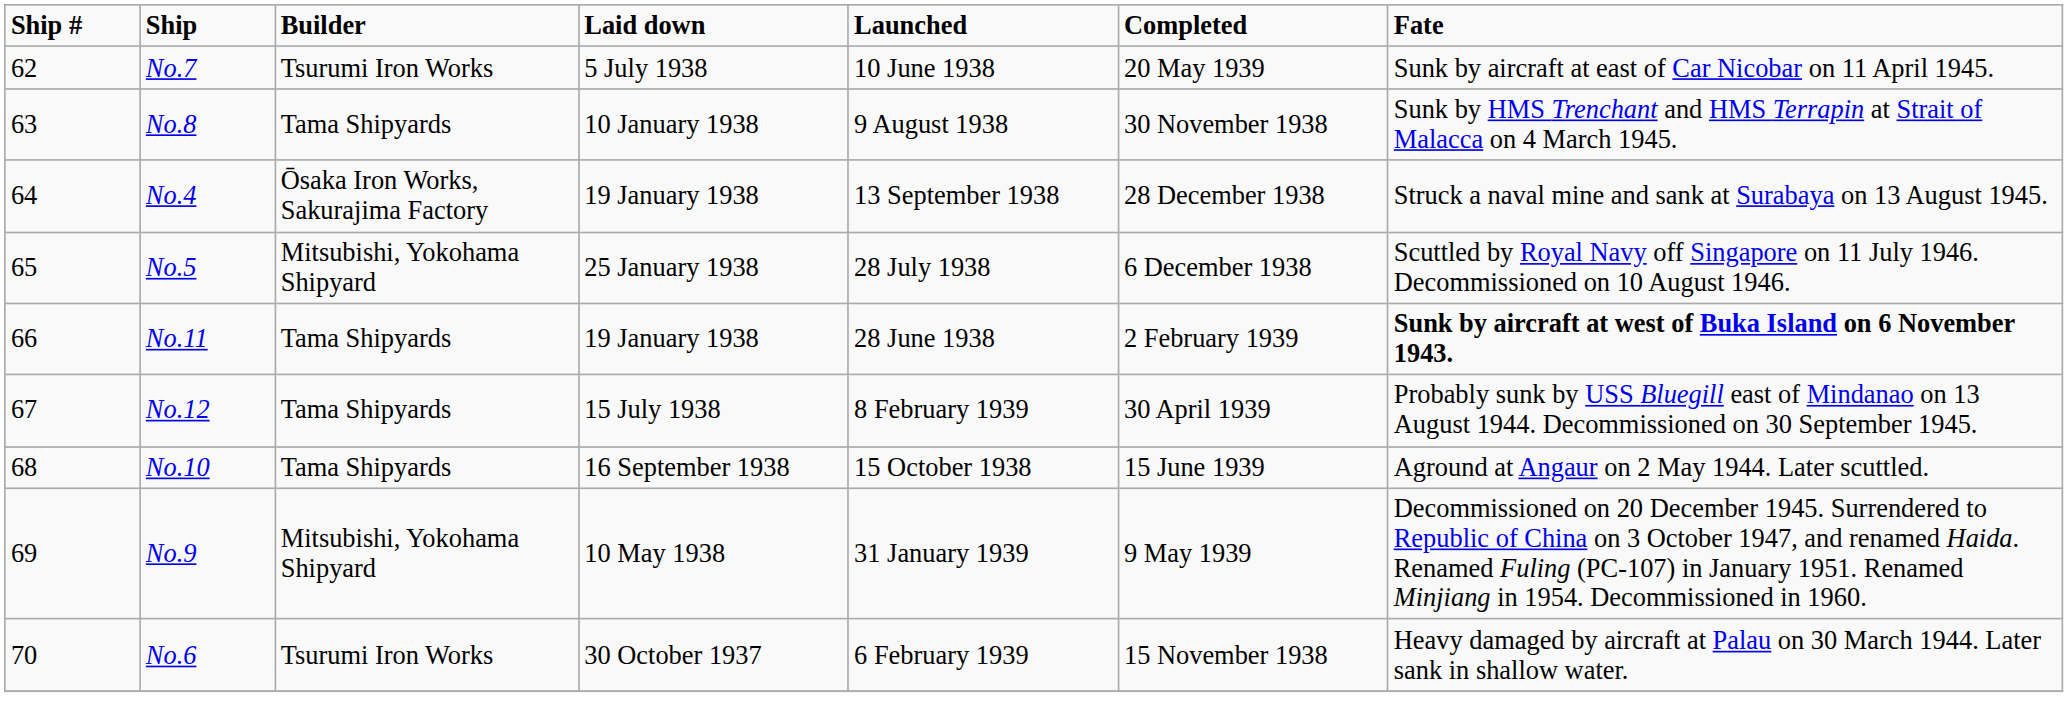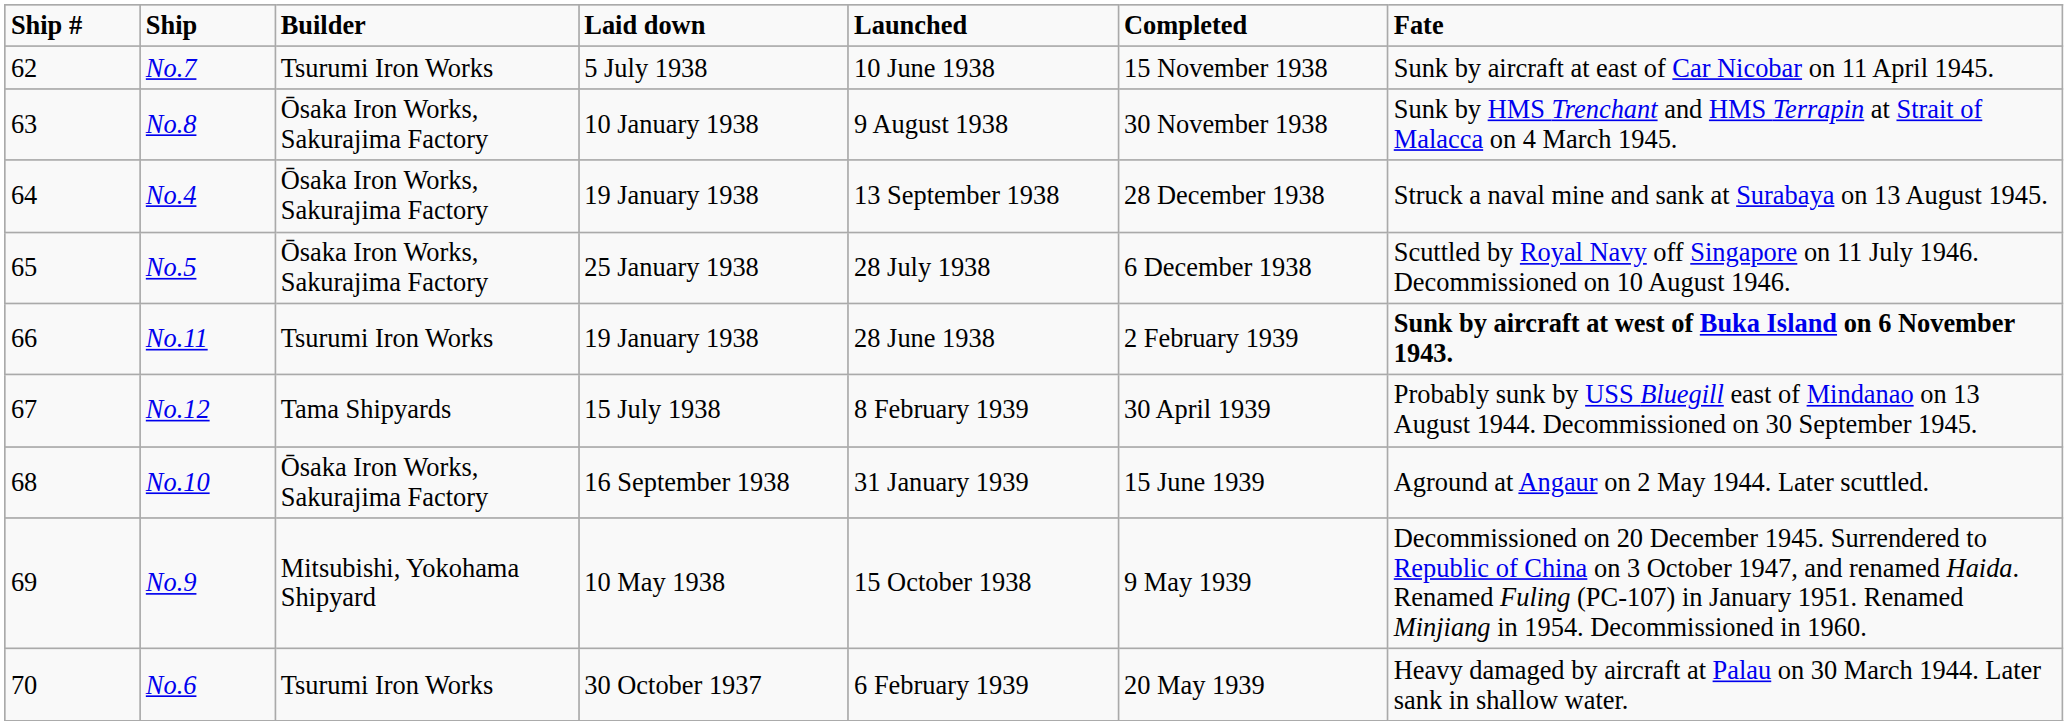No.7 | Completed: 20 May 1939 -> 15 November 1938
No.8 | Builder: Tama Shipyards -> Ōsaka Iron Works, Sakurajima Factory
No.5 | Builder: Mitsubishi, Yokohama Shipyard -> Ōsaka Iron Works, Sakurajima Factory
No.11 | Builder: Tama Shipyards -> Tsurumi Iron Works
No.10 | Builder: Tama Shipyards -> Ōsaka Iron Works, Sakurajima Factory
No.10 | Launched: 15 October 1938 -> 31 January 1939
No.9 | Launched: 31 January 1939 -> 15 October 1938
No.6 | Completed: 15 November 1938 -> 20 May 1939
